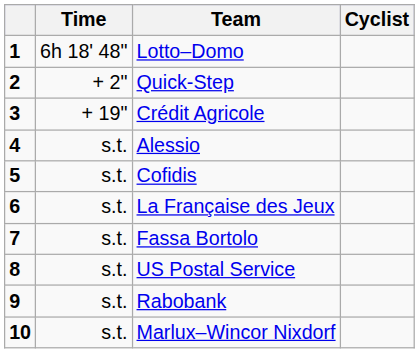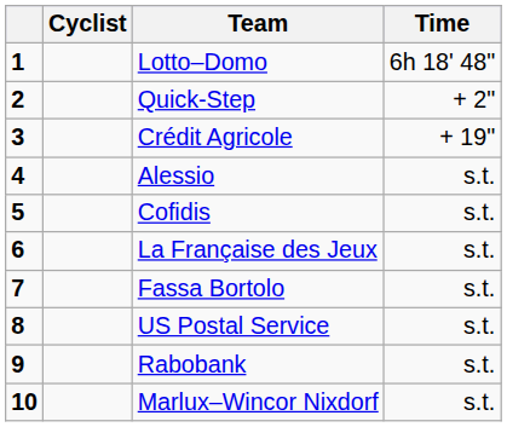columns swapped: Cyclist <-> Time
